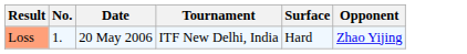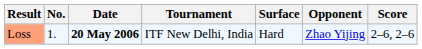+ column: Score | 2–6, 2–6
Loss | Date: normal -> bold
